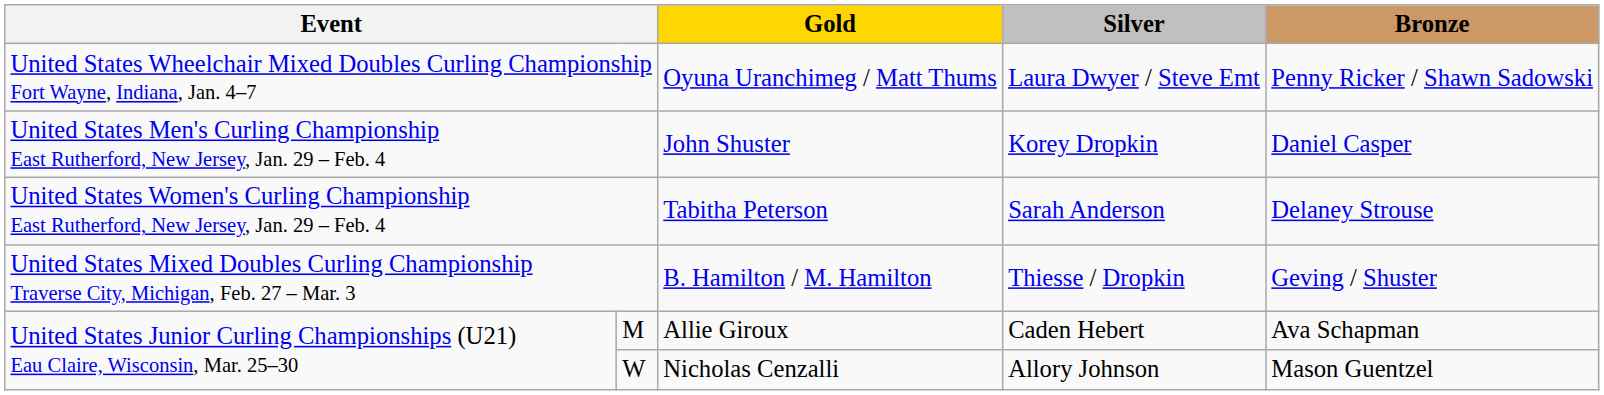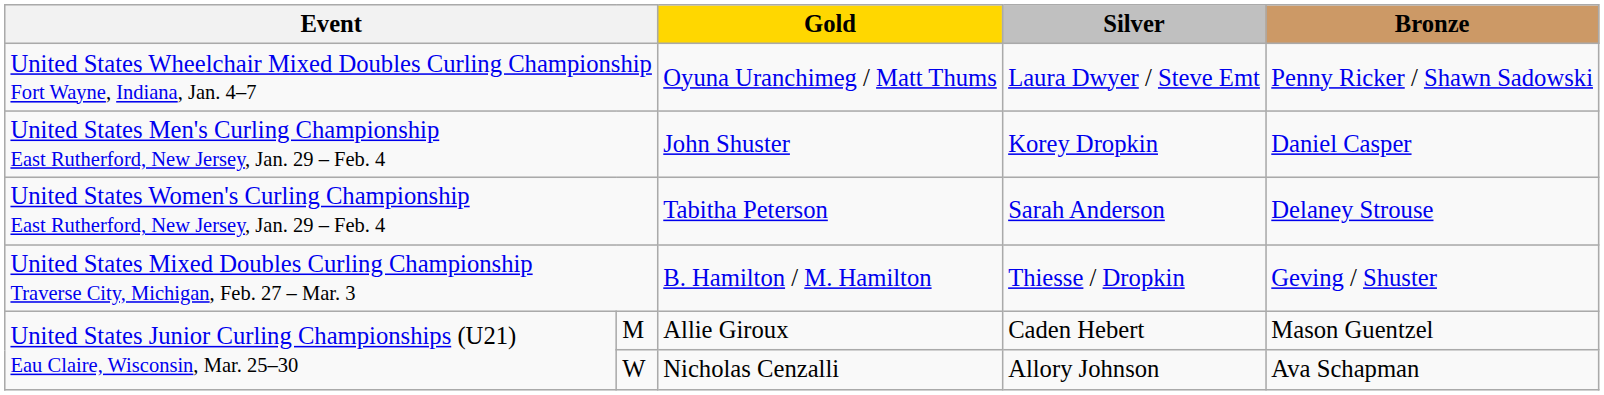M | Bronze: Ava Schapman -> Mason Guentzel
W | Bronze: Mason Guentzel -> Ava Schapman
